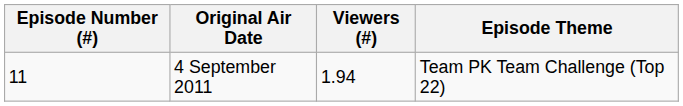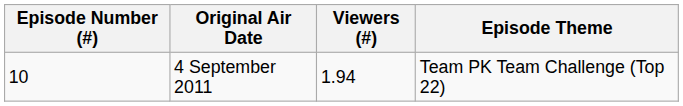4 September 2011 | Episode Number (#): 11 -> 10
